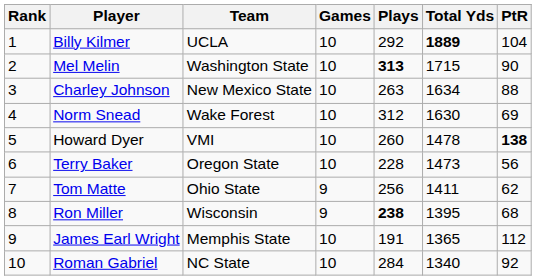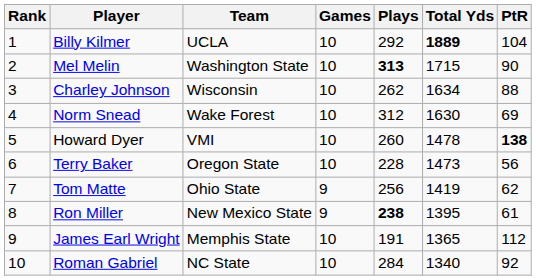Charley Johnson | Team: New Mexico State -> Wisconsin
Charley Johnson | Plays: 263 -> 262
Tom Matte | Total Yds: 1411 -> 1419
Ron Miller | Team: Wisconsin -> New Mexico State
Ron Miller | PtR: 68 -> 61
